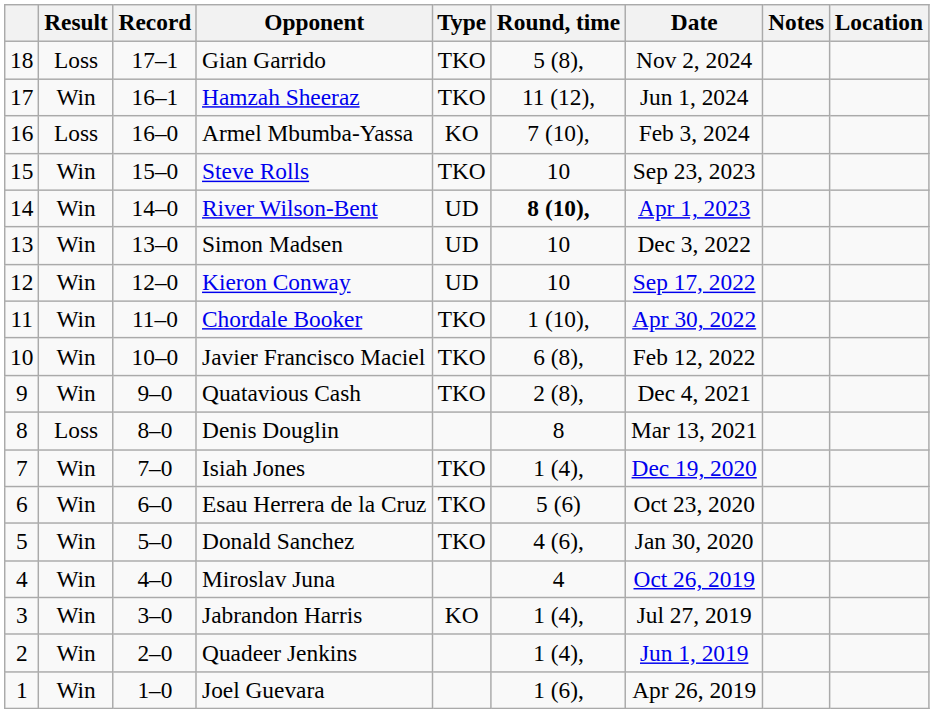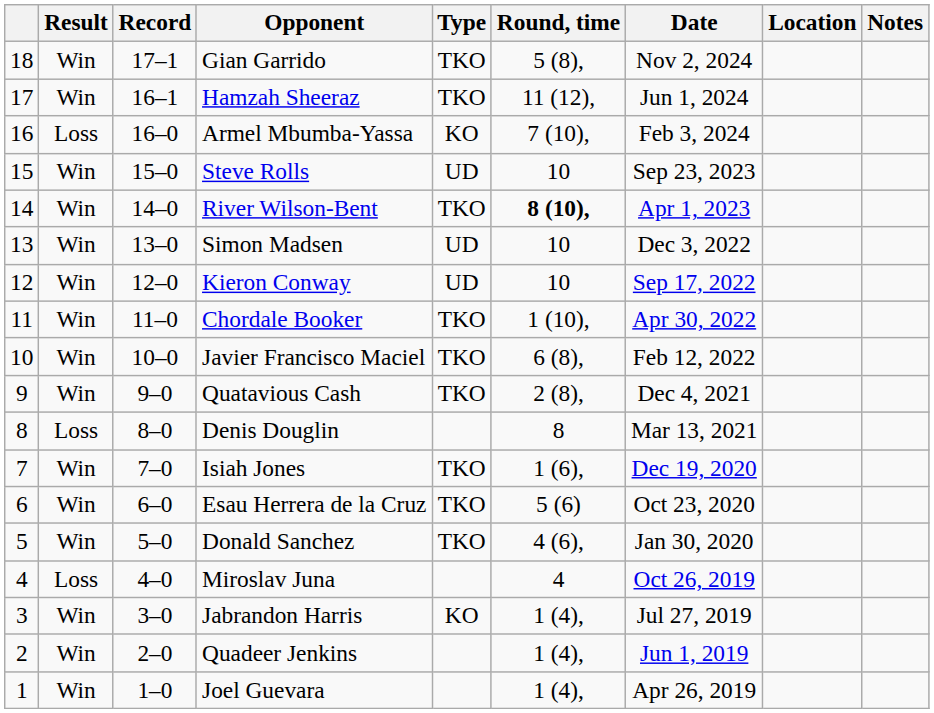columns swapped: Location <-> Notes
Gian Garrido | Result: Loss -> Win
Steve Rolls | Type: TKO -> UD
River Wilson-Bent | Type: UD -> TKO
Isiah Jones | Round, time: 1 (4), -> 1 (6),
Miroslav Juna | Result: Win -> Loss
Joel Guevara | Round, time: 1 (6), -> 1 (4),
